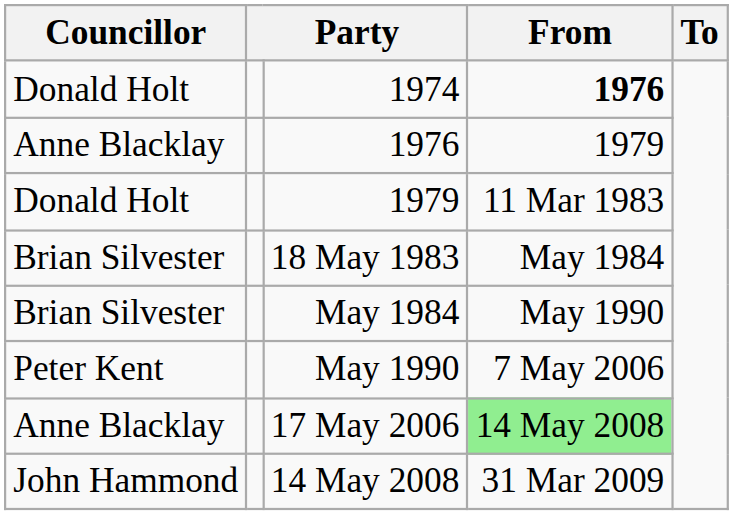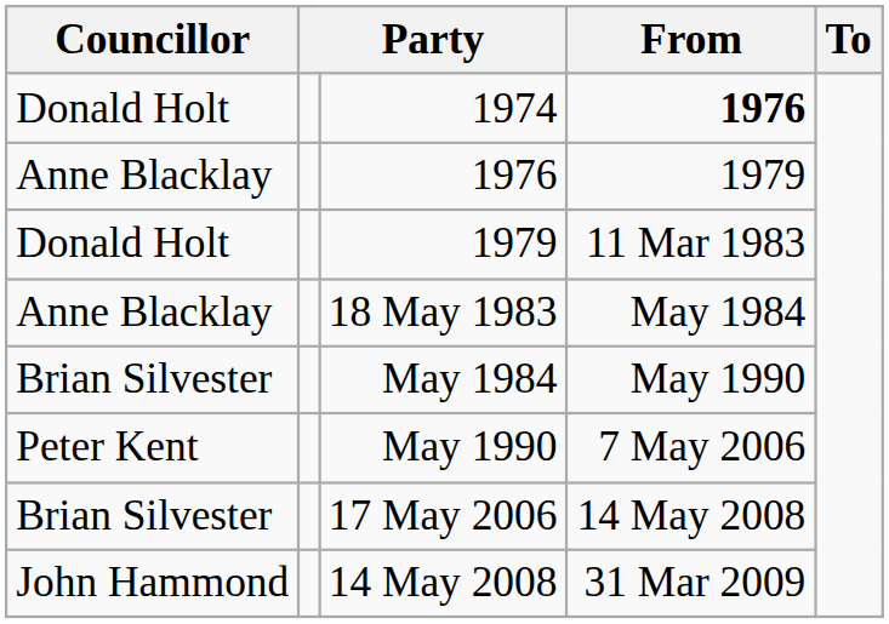18 May 1983 | Councillor: Brian Silvester -> Anne Blacklay
17 May 2006 | Councillor: Anne Blacklay -> Brian Silvester
17 May 2006 | From: lightgreen background -> no background
